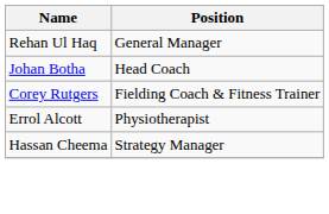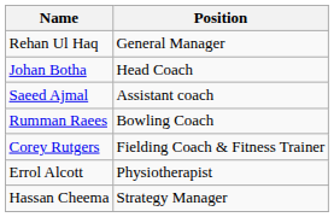+ row: Saeed Ajmal | Assistant coach
+ row: Rumman Raees | Bowling Coach
